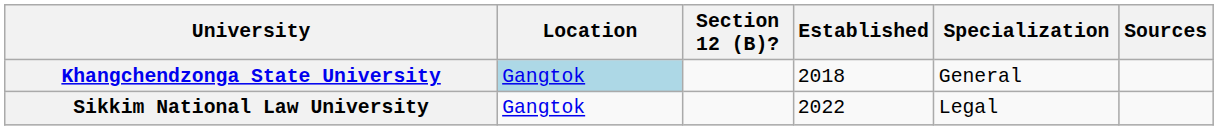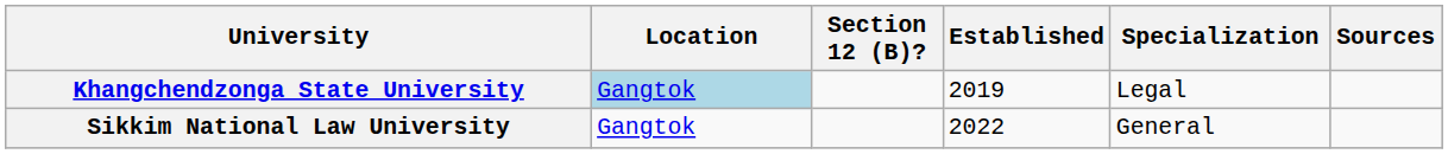Khangchendzonga State University | Established: 2018 -> 2019
Khangchendzonga State University | Specialization: General -> Legal
Sikkim National Law University | Specialization: Legal -> General
